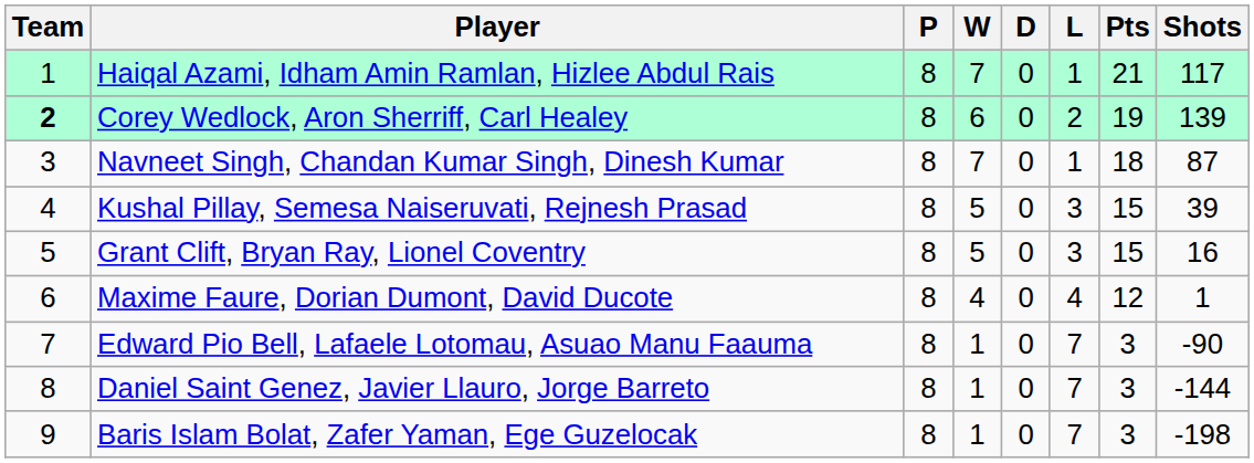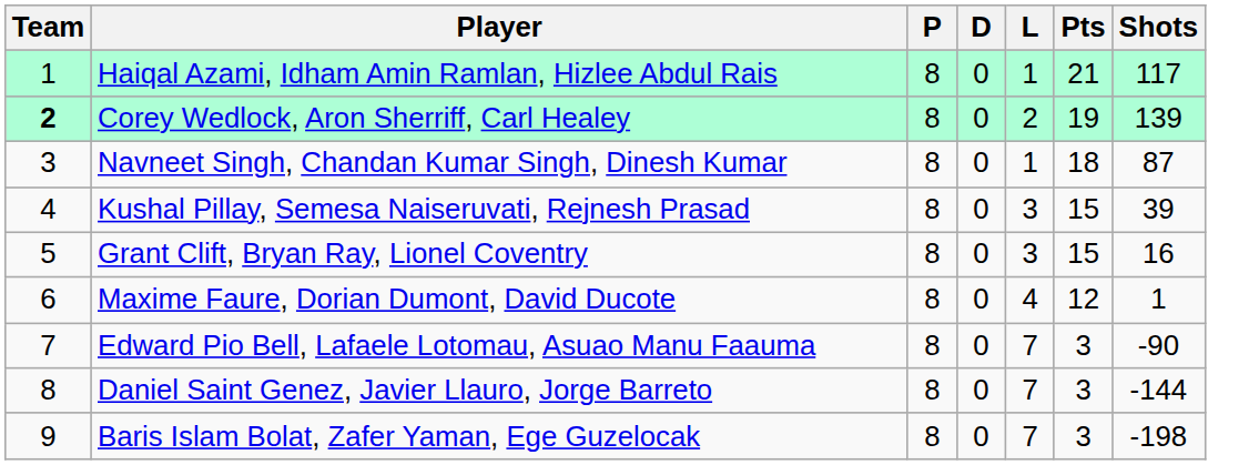- column: W | 7 | 6 | 7 | 5 | 5 | 4 | 1 | 1 | 1
